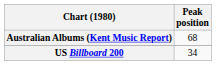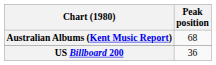US Billboard 200 | Peak position: 34 -> 36
